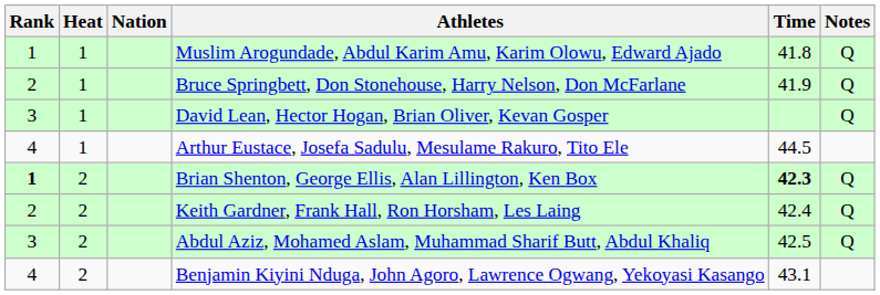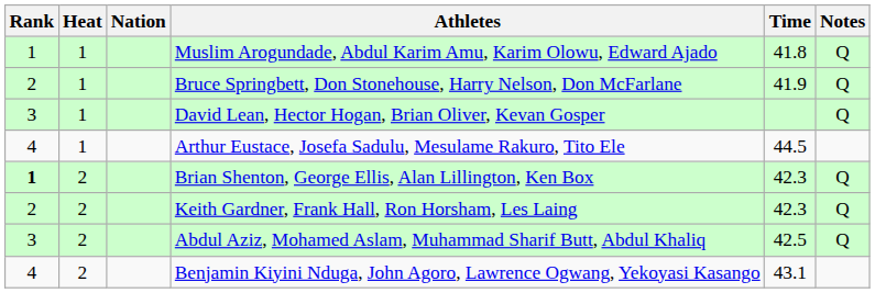Brian Shenton, George Ellis, Alan Lillington, Ken Box | Time: bold -> normal
Keith Gardner, Frank Hall, Ron Horsham, Les Laing | Time: 42.4 -> 42.3
